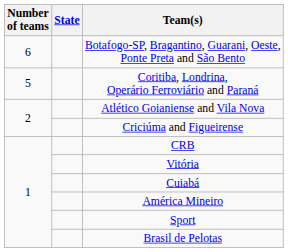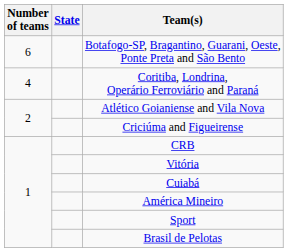Coritiba, Londrina, Operário Ferroviário and Paraná | Number of teams: 5 -> 4
